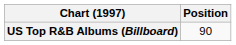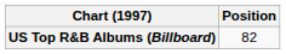US Top R&B Albums (Billboard) | Position: 90 -> 82
